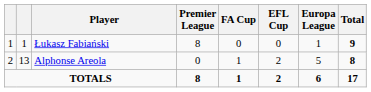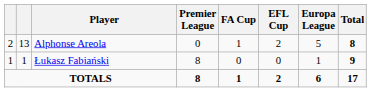rows swapped: Łukasz Fabiański <-> Alphonse Areola
